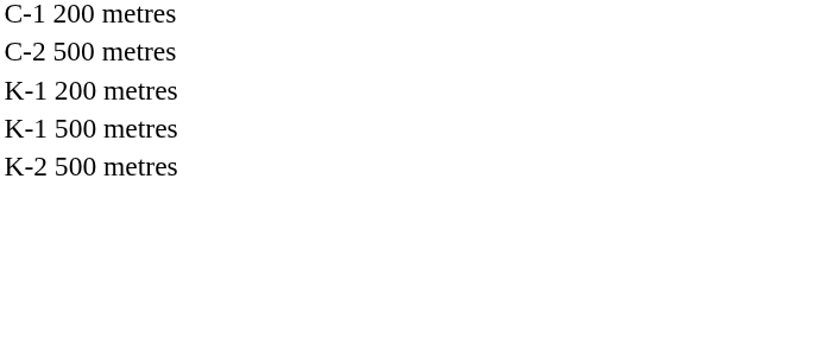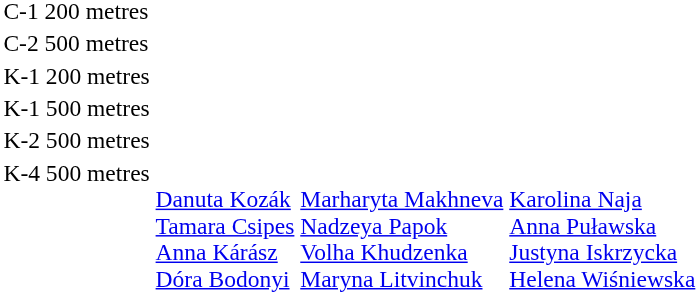+ row: K-4 500 metres | Danuta Kozák Tamara Csipes Anna Kárász Dóra Bodonyi | Marharyta Makhneva Nadzeya Papok Volha Khudzenka Maryna Litvinchuk | Karolina Naja Anna Puławska Justyna Iskrzycka Helena Wiśniewska
